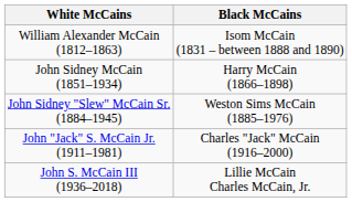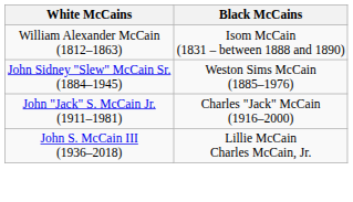- row: John Sidney McCain (1851–1934) | Harry McCain (1866–1898)
